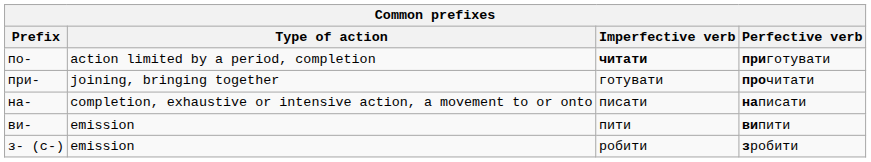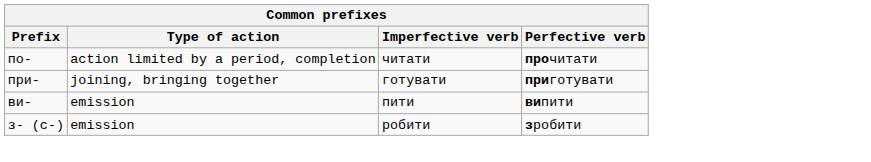по- | Imperfective verb: bold -> normal
по- | Perfective verb: приготувати -> прочитати
при- | Perfective verb: прочитати -> приготувати
- row: на- | completion, exhaustive or intensive action, a movement to or onto | писати | написати
